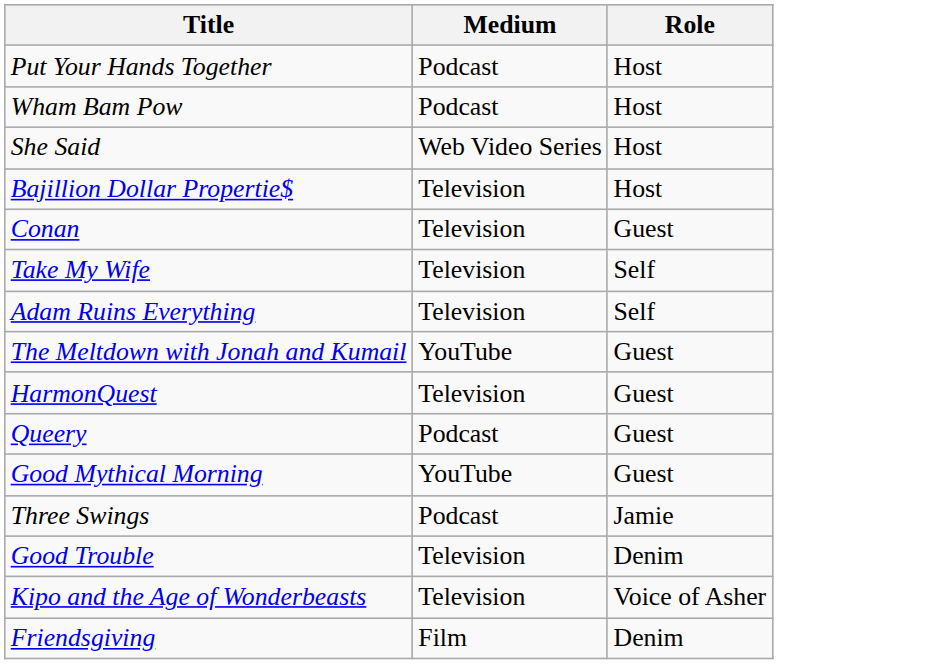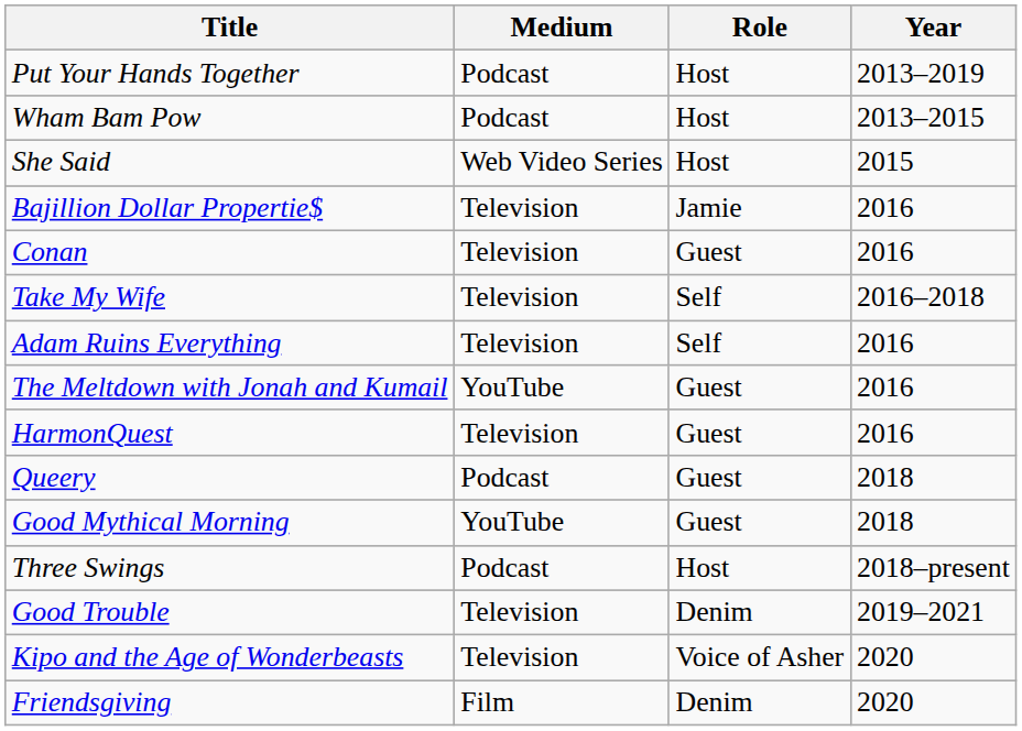+ column: Year | 2013–2019 | 2013–2015 | 2015 | 2016 | 2016 | 2016–2018 | 2016 | 2016 | 2016 | 2018 | 2018 | 2018–present | 2019–2021 | 2020 | 2020
Bajillion Dollar Propertie$ | Role: Host -> Jamie
Three Swings | Role: Jamie -> Host
